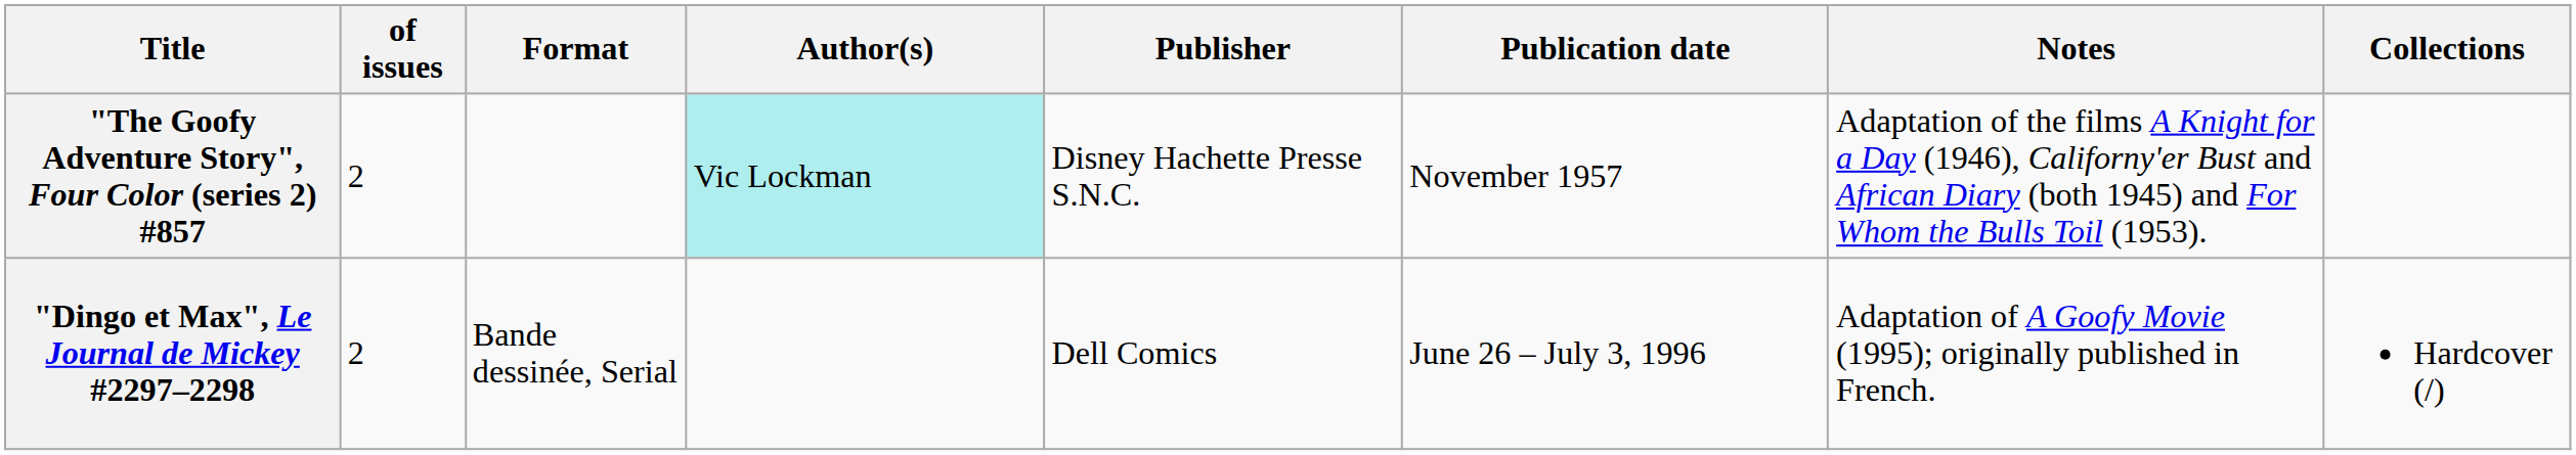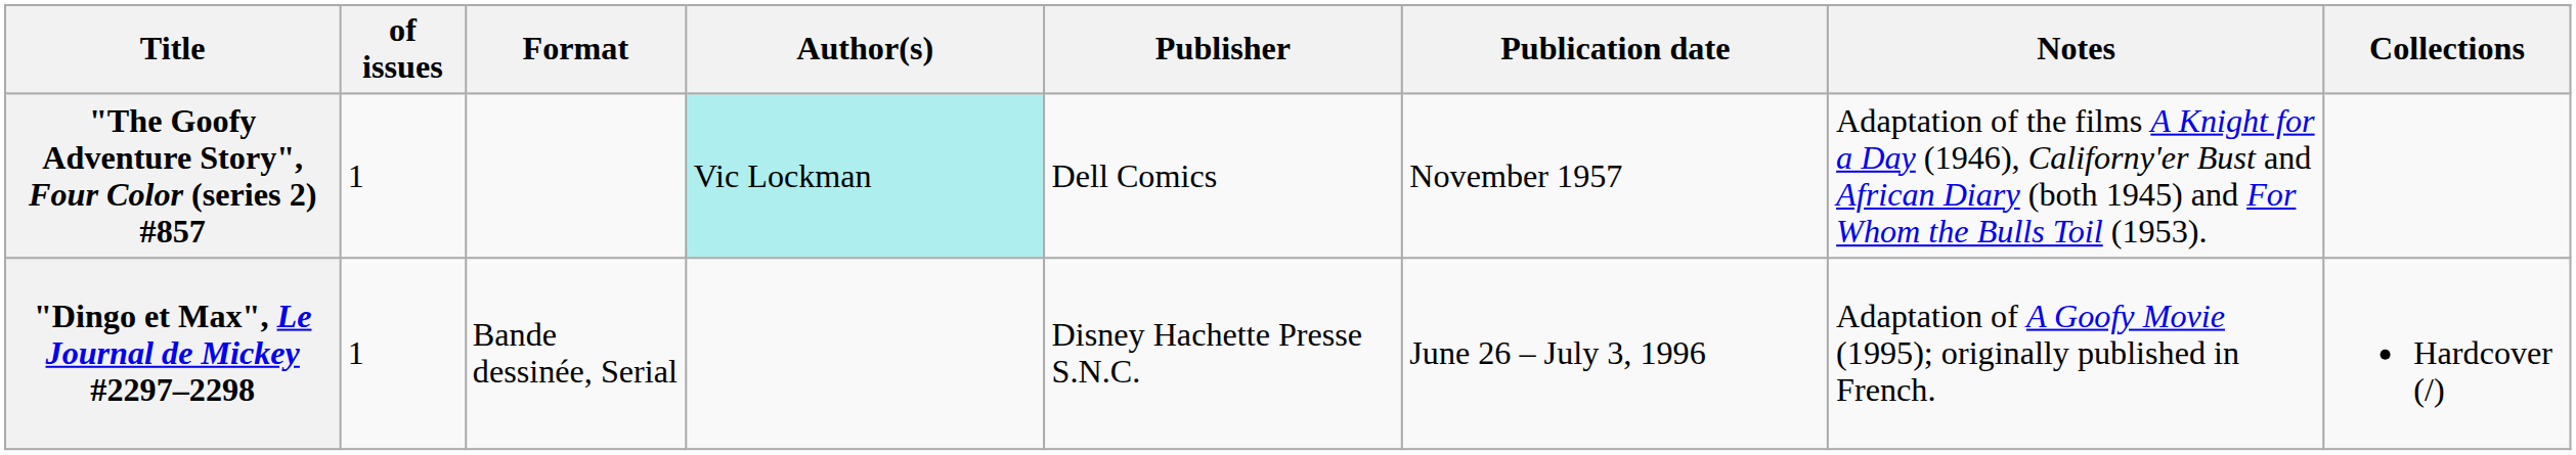"The Goofy Adventure Story", Four Color (series 2) #857 | of issues: 2 -> 1
"The Goofy Adventure Story", Four Color (series 2) #857 | Publisher: Disney Hachette Presse S.N.C. -> Dell Comics
"Dingo et Max", Le Journal de Mickey #2297–2298 | of issues: 2 -> 1
"Dingo et Max", Le Journal de Mickey #2297–2298 | Publisher: Dell Comics -> Disney Hachette Presse S.N.C.
